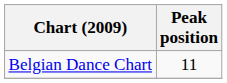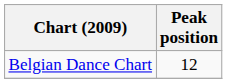Belgian Dance Chart | Peak position: 11 -> 12
